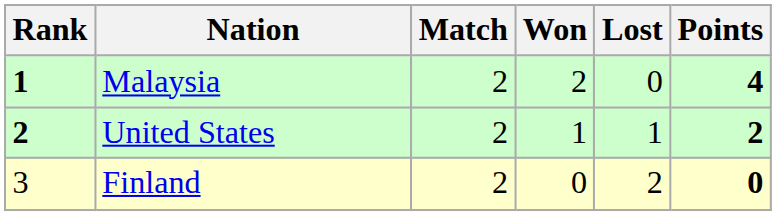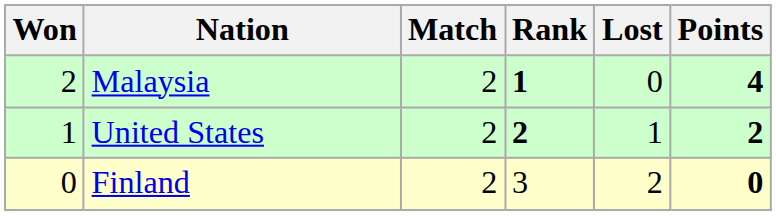columns swapped: Rank <-> Won
